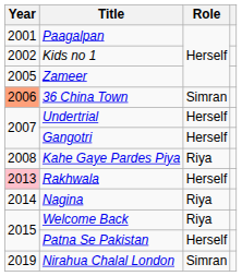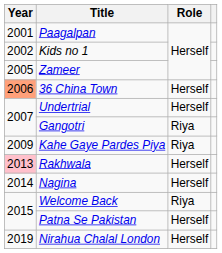36 China Town | Role: Simran -> Herself
Gangotri | Role: Herself -> Riya
Kahe Gaye Pardes Piya | Year: 2008 -> 2009
Nagina | Role: Riya -> Herself
Nirahua Chalal London | Role: Simran -> Herself
